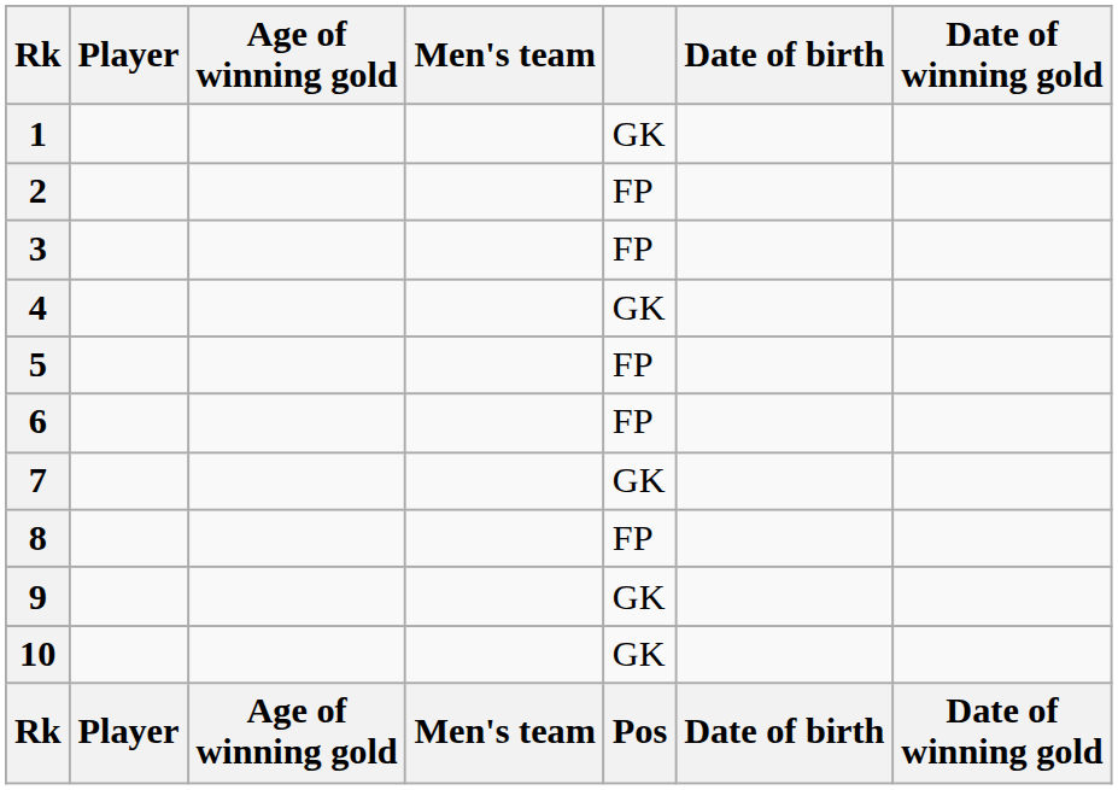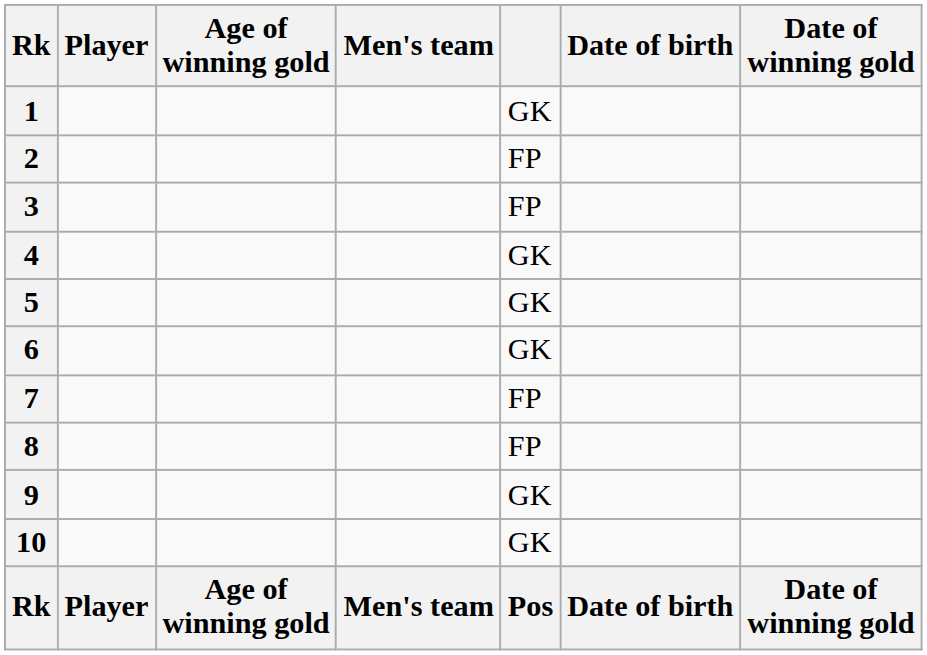5 | column 5: FP -> GK
6 | column 5: FP -> GK
7 | column 5: GK -> FP
